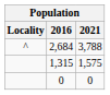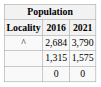2,684 | 2021: 3,788 -> 3,790
